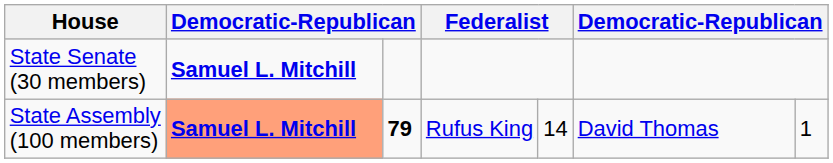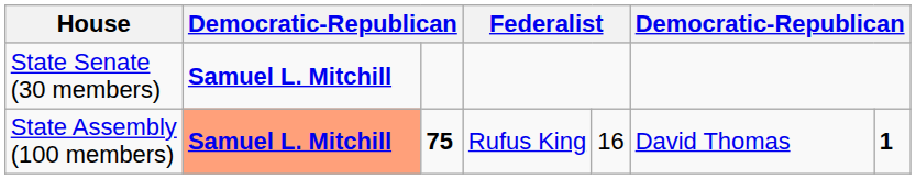State Assembly (100 members) | column 3: 79 -> 75
State Assembly (100 members) | column 5: 14 -> 16
State Assembly (100 members) | column 7: normal -> bold
